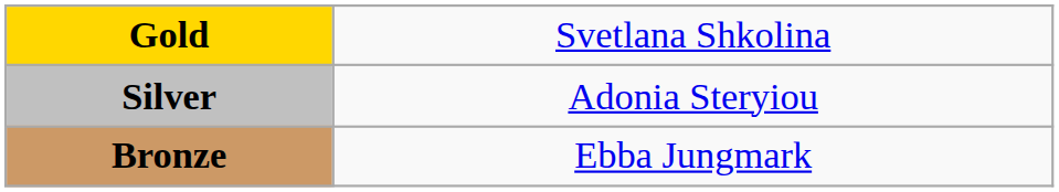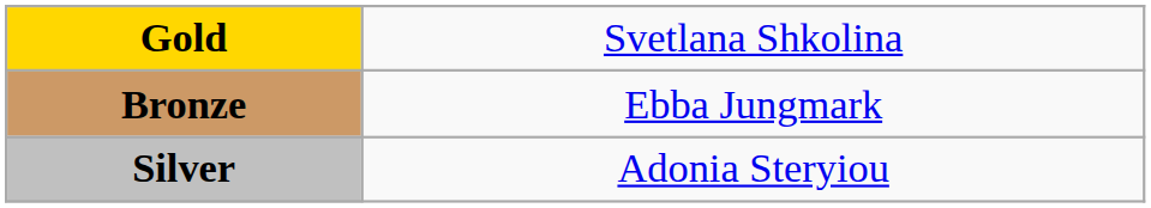rows swapped: Silver <-> Bronze
